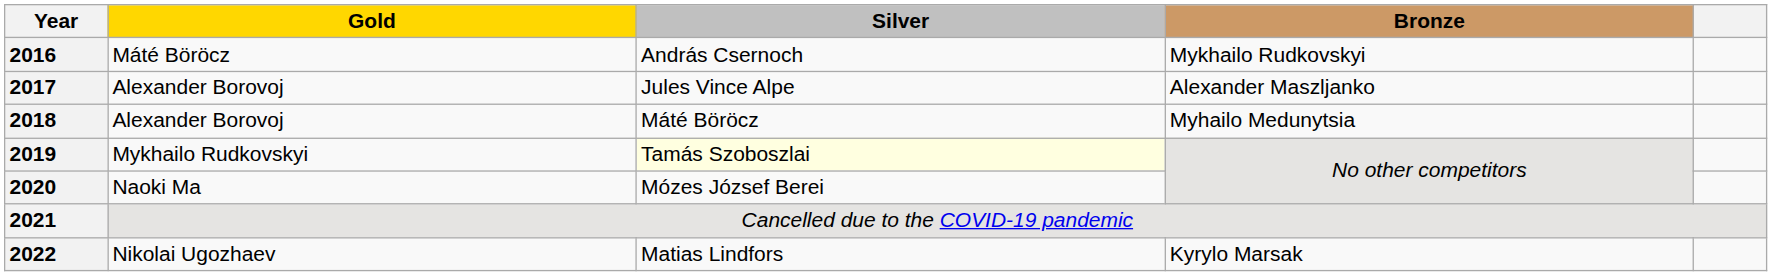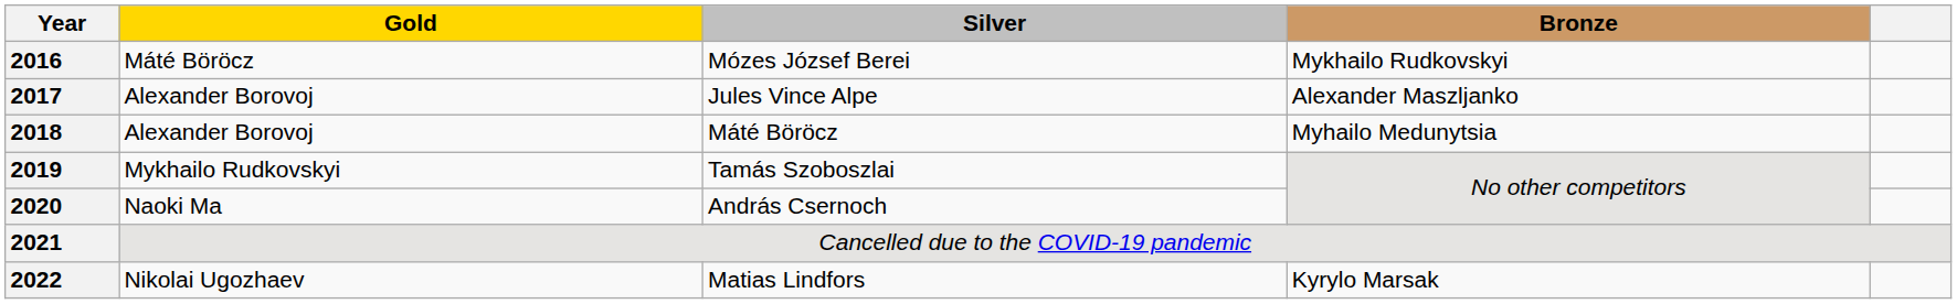2016 | Silver: András Csernoch -> Mózes József Berei
2019 | Silver: lightyellow background -> no background
2020 | Silver: Mózes József Berei -> András Csernoch
